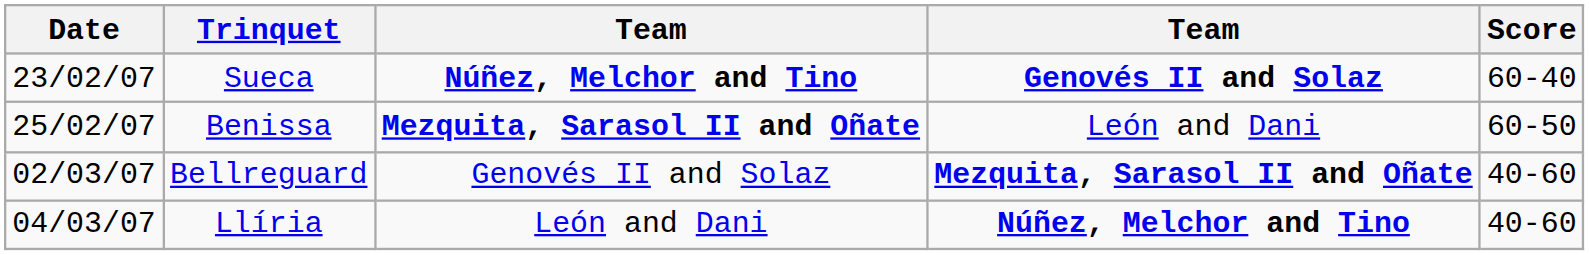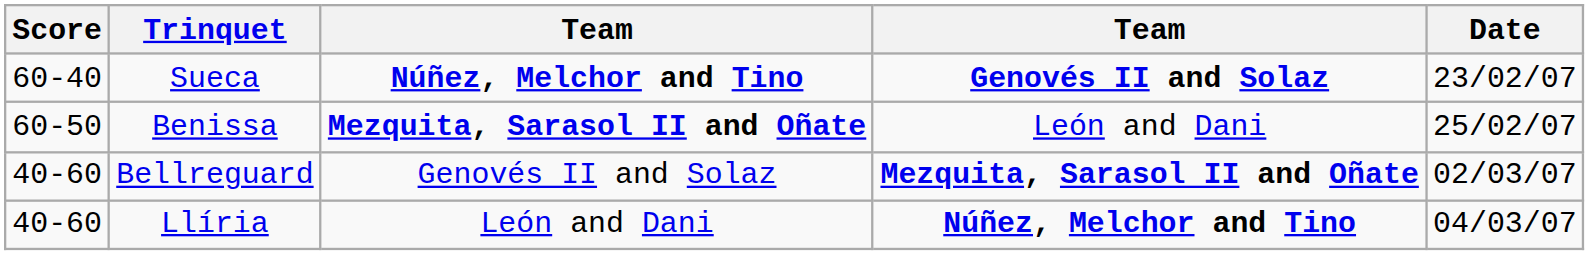columns swapped: Date <-> Score
